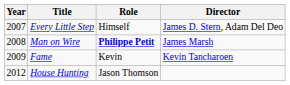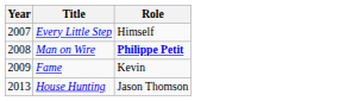- column: Director | James D. Stern, Adam Del Deo | James Marsh | Kevin Tancharoen
House Hunting | Year: 2012 -> 2013
